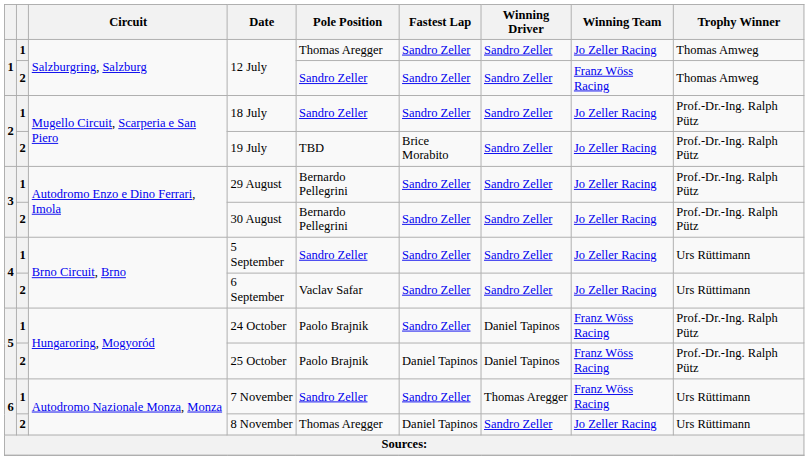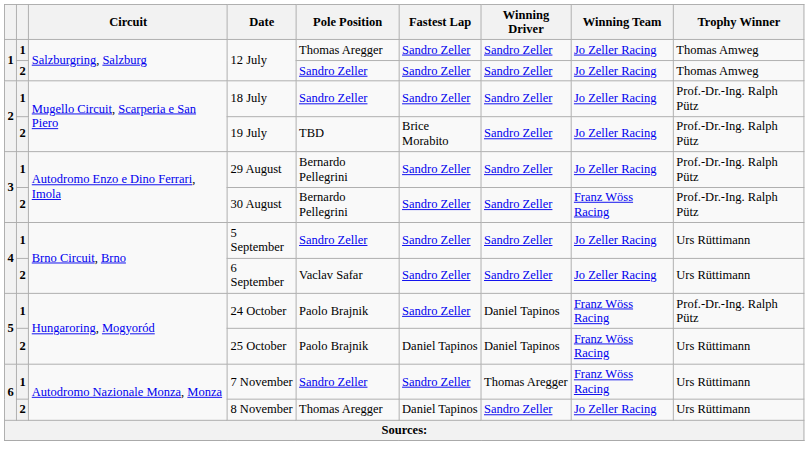2 / 12 July | Winning Team: Franz Wöss Racing -> Jo Zeller Racing
30 August | Winning Team: Jo Zeller Racing -> Franz Wöss Racing
25 October | Trophy Winner: Prof.-Dr.-Ing. Ralph Pütz -> Urs Rüttimann
